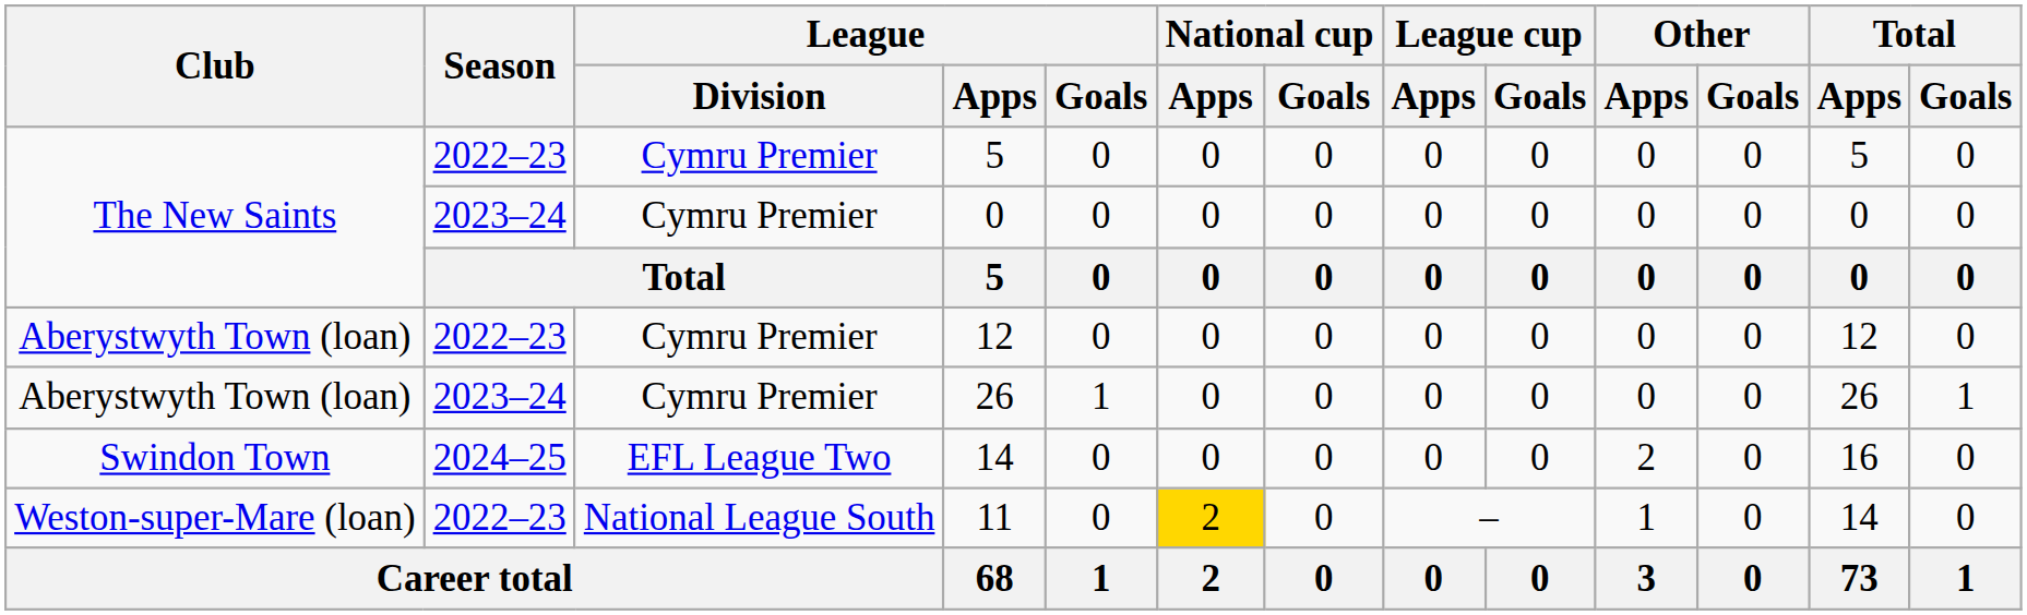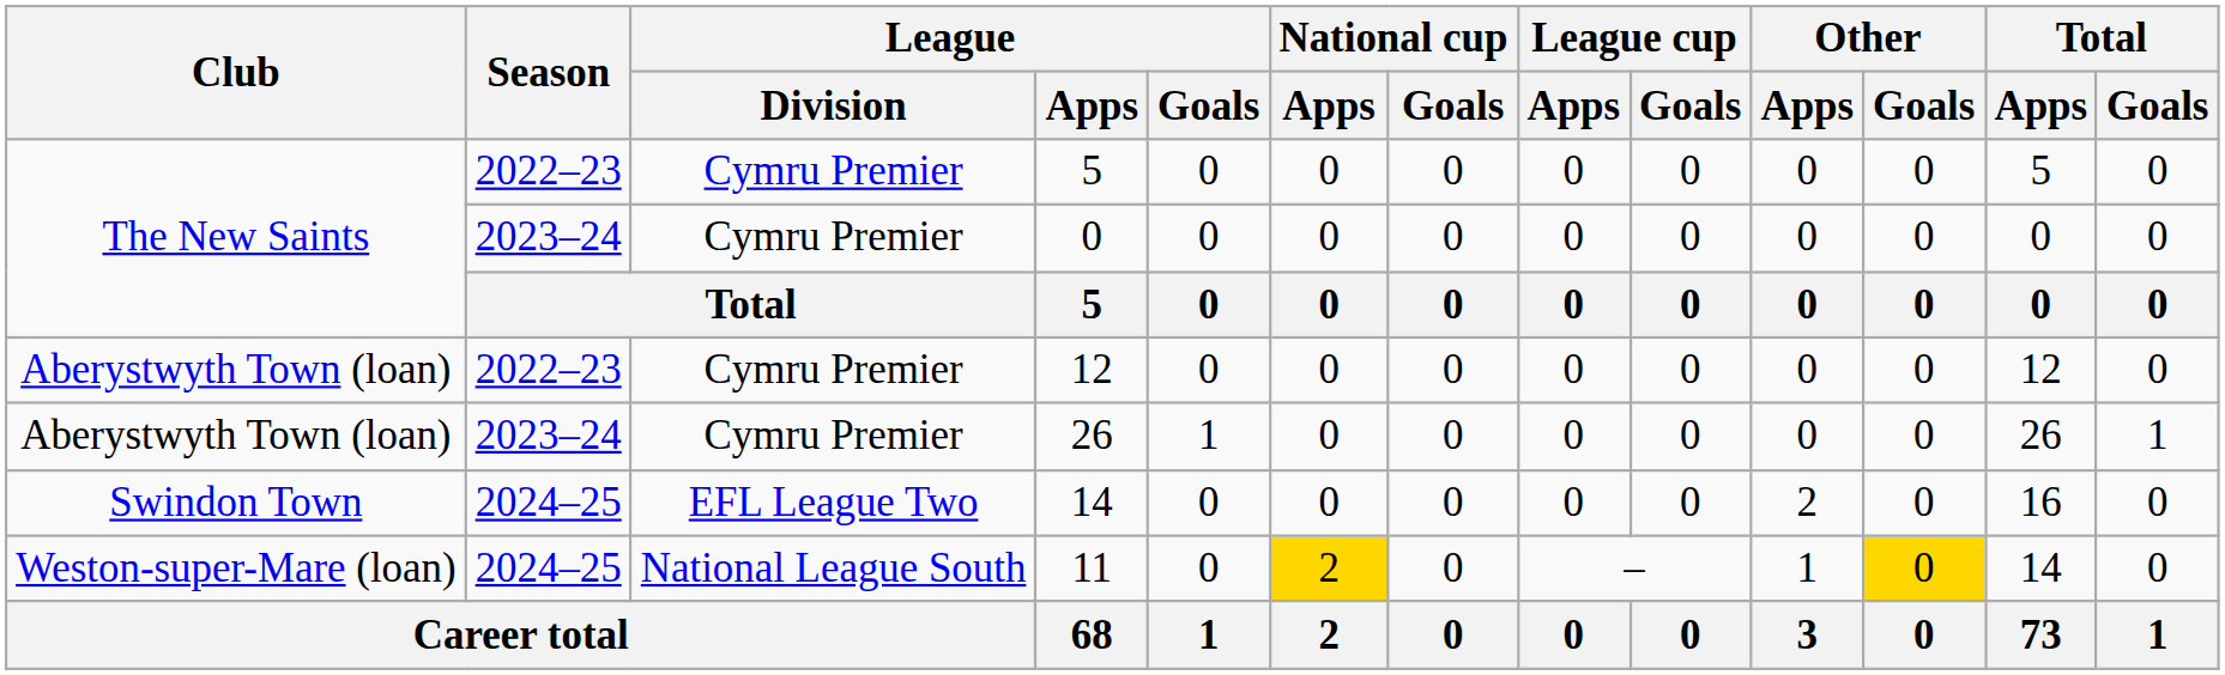11 | Season: 2022–23 -> 2024–25
11 | Other / Goals: no background -> gold background
